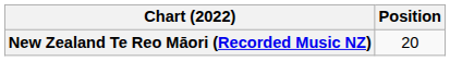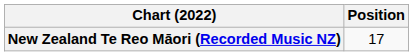New Zealand Te Reo Māori (Recorded Music NZ) | Position: 20 -> 17
